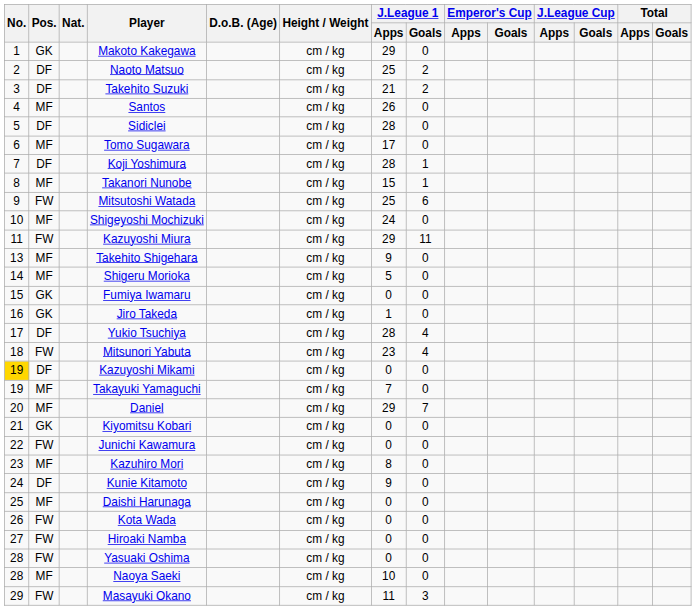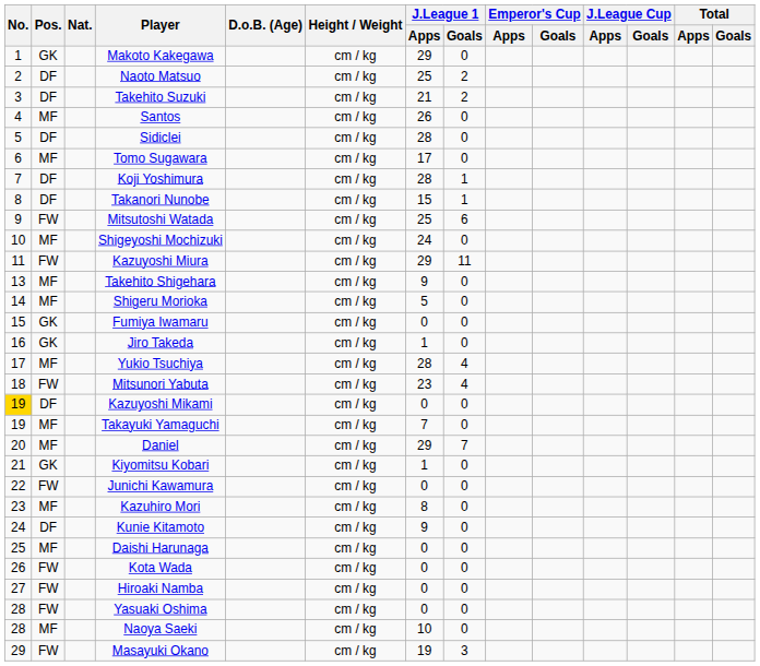Takanori Nunobe | Pos.: MF -> DF
Yukio Tsuchiya | Pos.: DF -> MF
Kiyomitsu Kobari | J.League 1 / Apps: 0 -> 1
Masayuki Okano | J.League 1 / Apps: 11 -> 19
